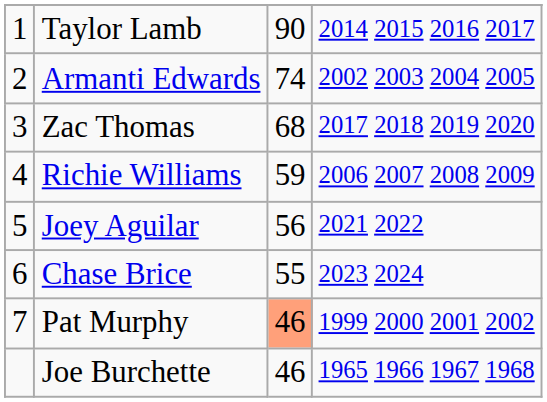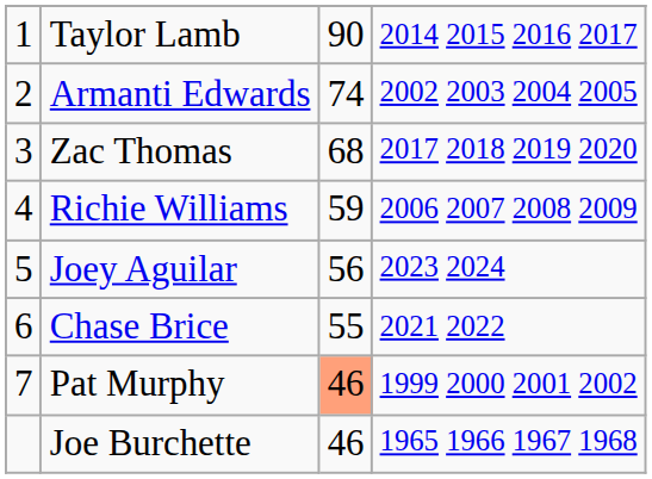Joey Aguilar | column 4: 2021 2022 -> 2023 2024
Chase Brice | column 4: 2023 2024 -> 2021 2022
